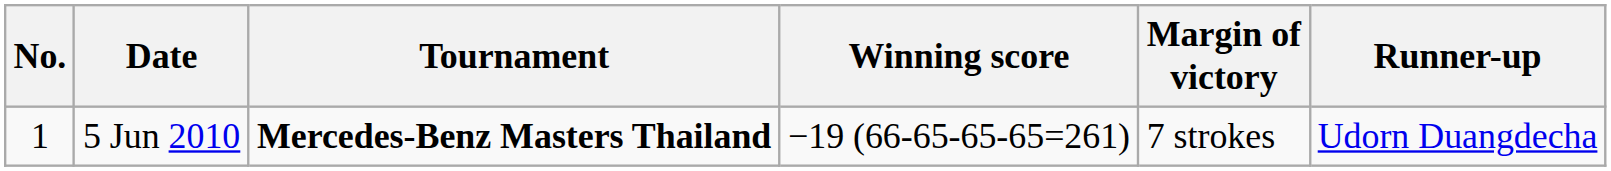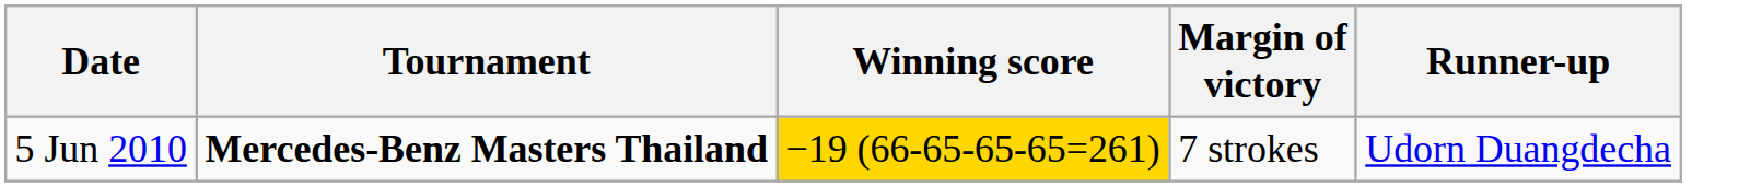- column: No. | 1
5 Jun 2010 | Winning score: no background -> gold background
